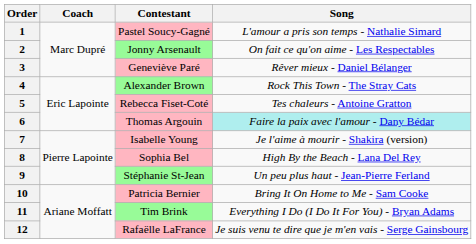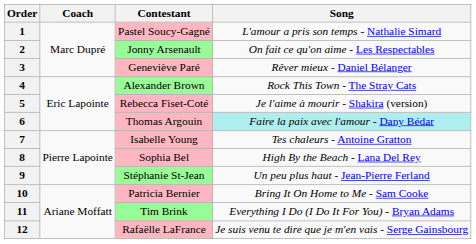5 | Song: Tes chaleurs - Antoine Gratton -> Je l'aime à mourir - Shakira (version)
7 | Song: Je l'aime à mourir - Shakira (version) -> Tes chaleurs - Antoine Gratton
